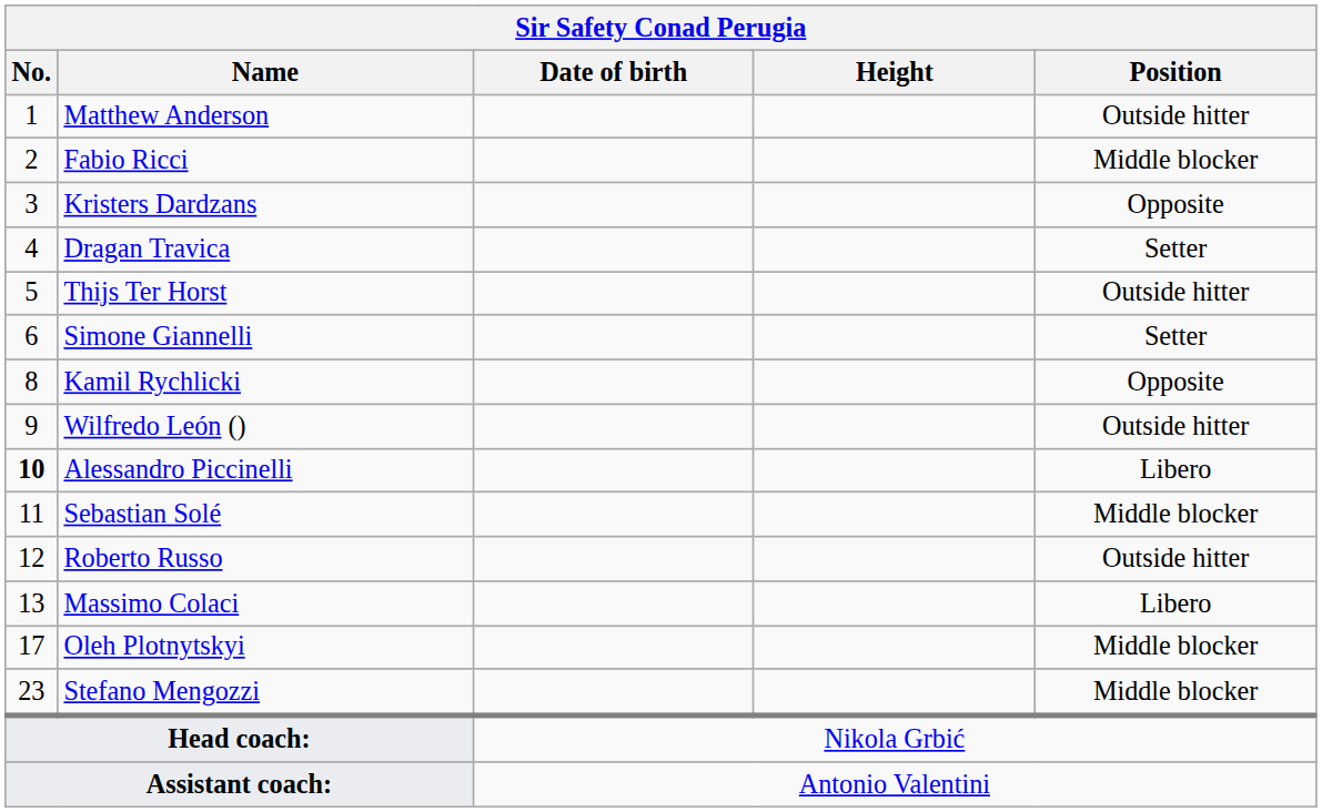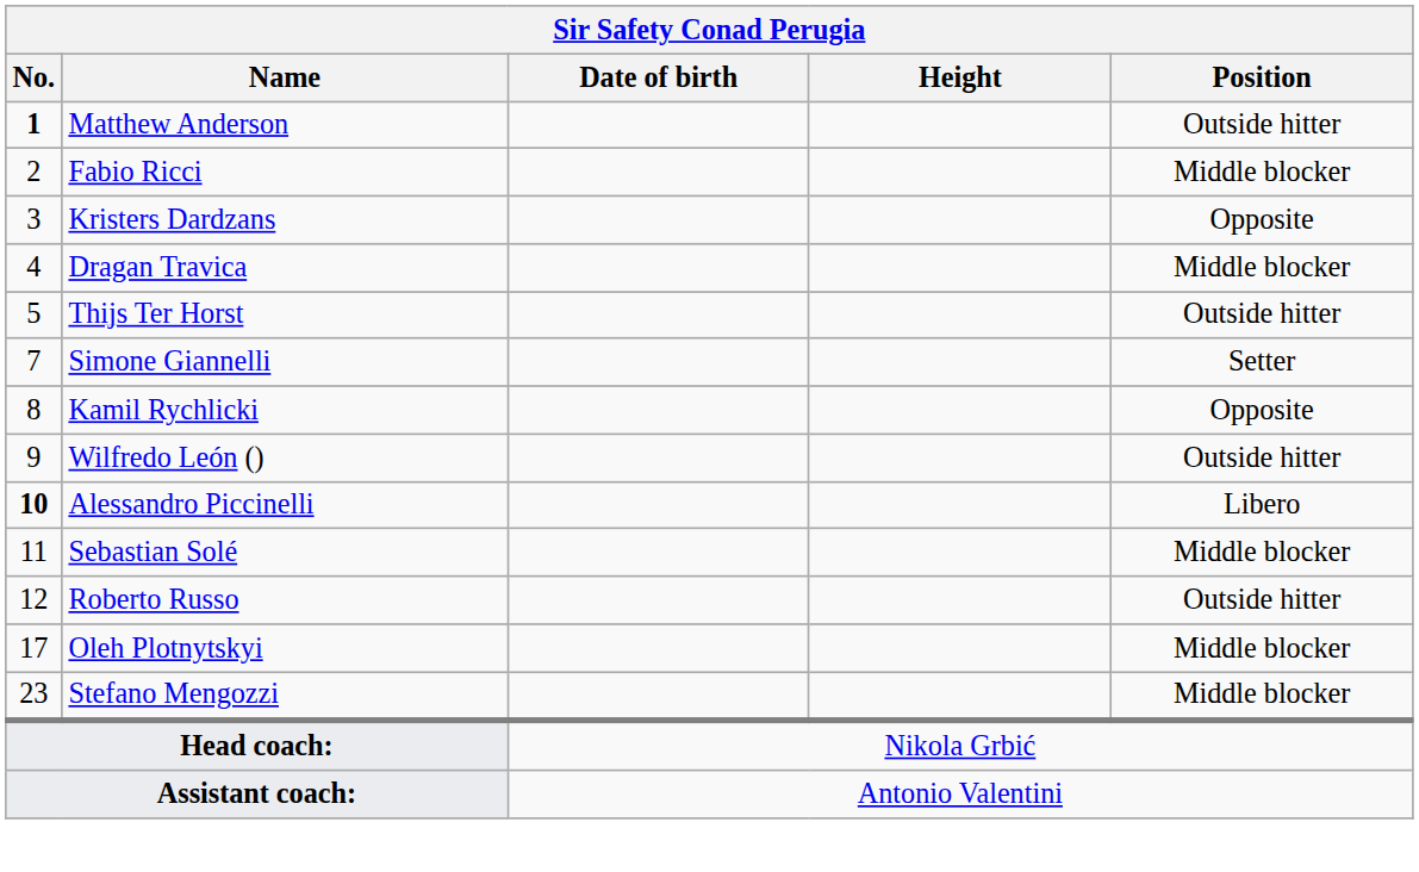Matthew Anderson | No.: normal -> bold
Dragan Travica | Position: Setter -> Middle blocker
Simone Giannelli | No.: 6 -> 7
- row: 13 | Massimo Colaci | Libero
